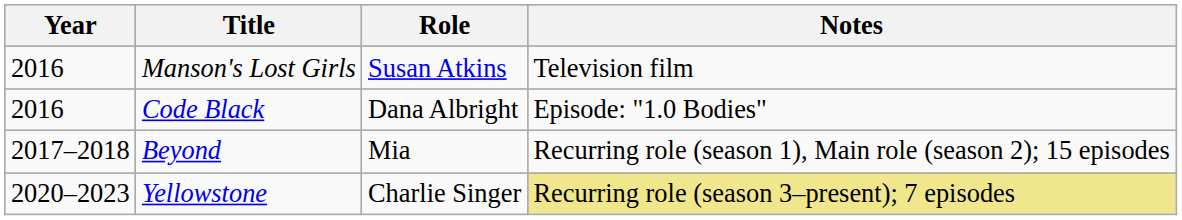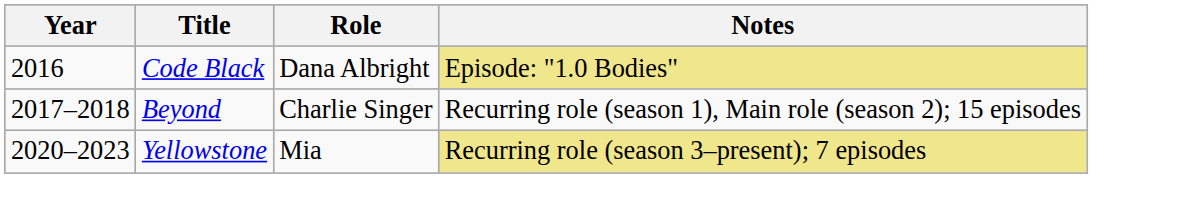- row: 2016 | Manson's Lost Girls | Susan Atkins | Television film
Code Black | Notes: no background -> khaki background
Beyond | Role: Mia -> Charlie Singer
Yellowstone | Role: Charlie Singer -> Mia
